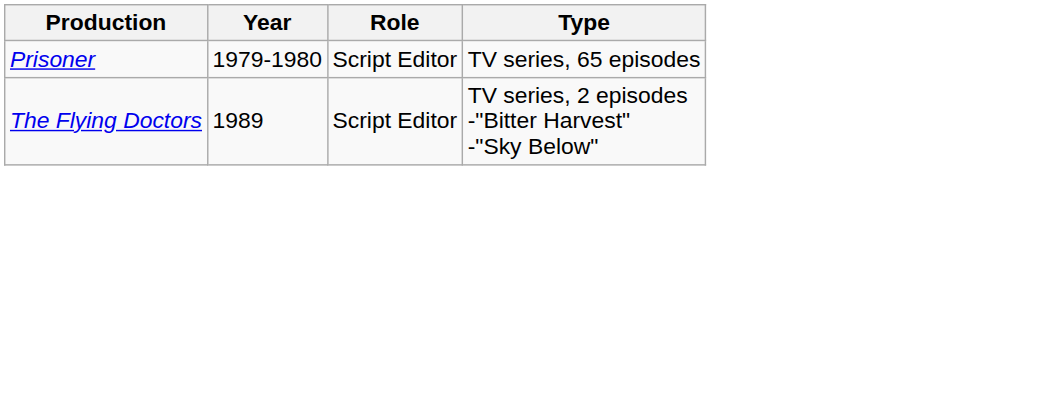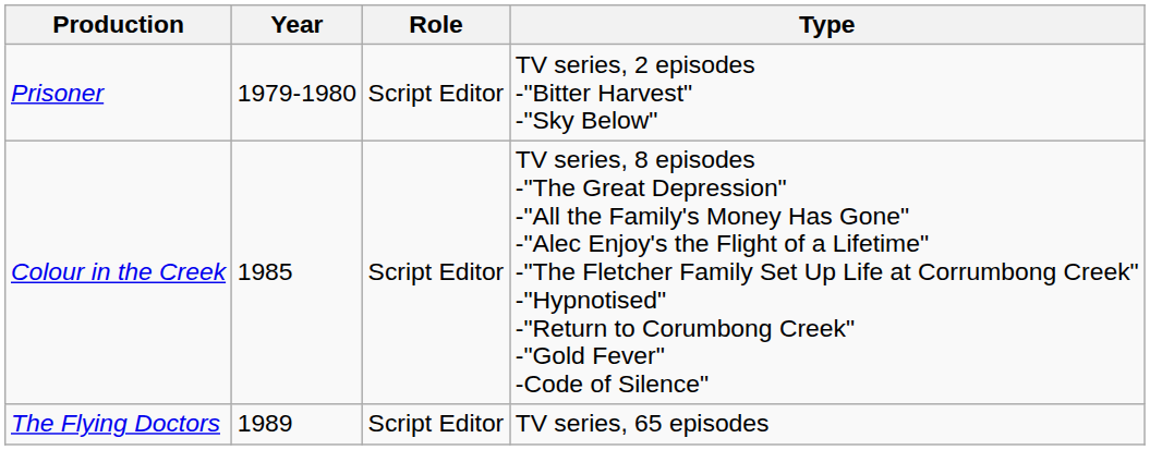Prisoner | Type: TV series, 65 episodes -> TV series, 2 episodes -"Bitter Harvest" -"Sky Below"
+ row: Colour in the Creek | 1985 | Script Editor | TV series, 8 episodes -"The Great Depression" -"All the Family's Money Has Gone" -"Alec Enjoy's the Flight of a Lifetime" -"The Fletcher Family Set Up Life at Corrumbong Creek" -"Hypnotised" -"Return to Corumbong Creek" -"Gold Fever" -Code of Silence"
The Flying Doctors | Type: TV series, 2 episodes -"Bitter Harvest" -"Sky Below" -> TV series, 65 episodes
